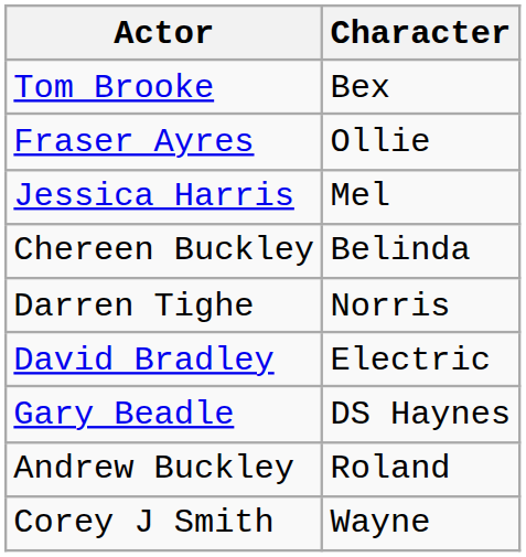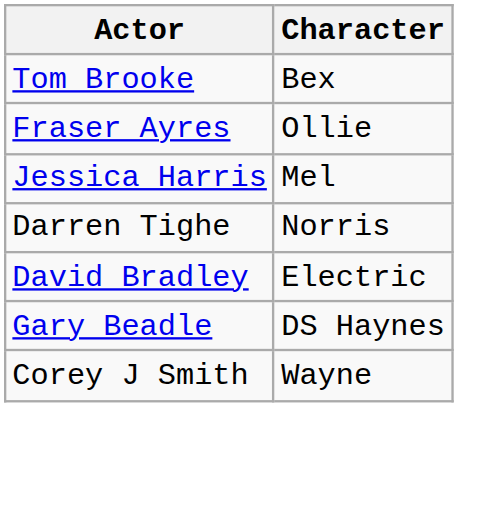- row: Chereen Buckley | Belinda
- row: Andrew Buckley | Roland
